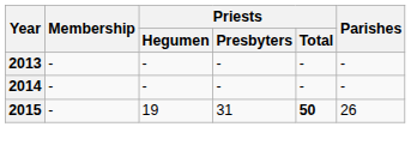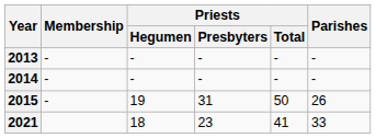2015 | Priests / Total: bold -> normal
+ row: 2021 | 18 | 23 | 41 | 33
